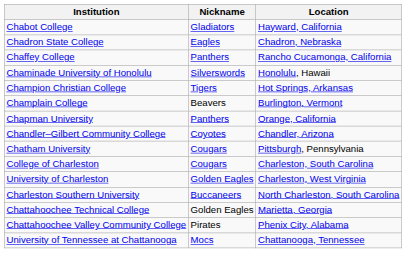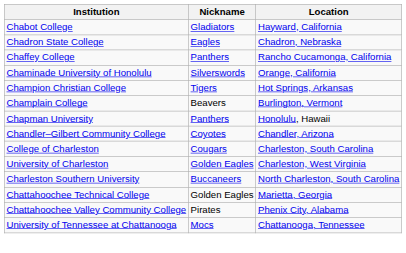Chaminade University of Honolulu | Location: Honolulu, Hawaii -> Orange, California
Chapman University | Location: Orange, California -> Honolulu, Hawaii
- row: Chatham University | Cougars | Pittsburgh, Pennsylvania
